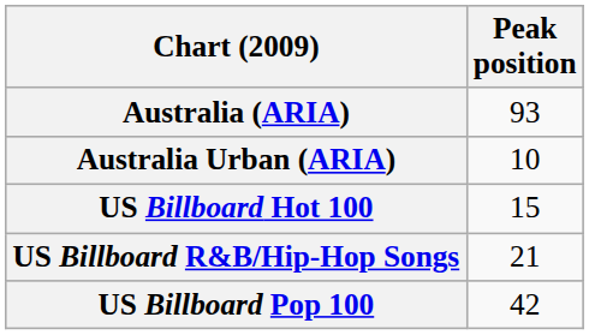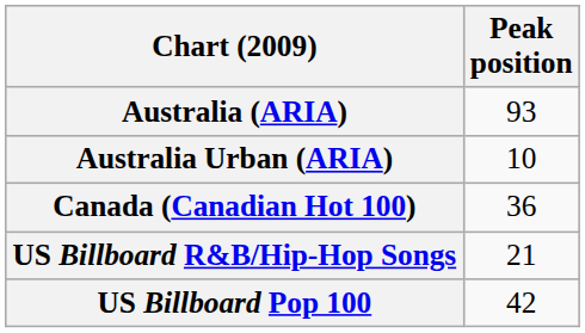+ row: Canada (Canadian Hot 100) | 36
- row: US Billboard Hot 100 | 15
